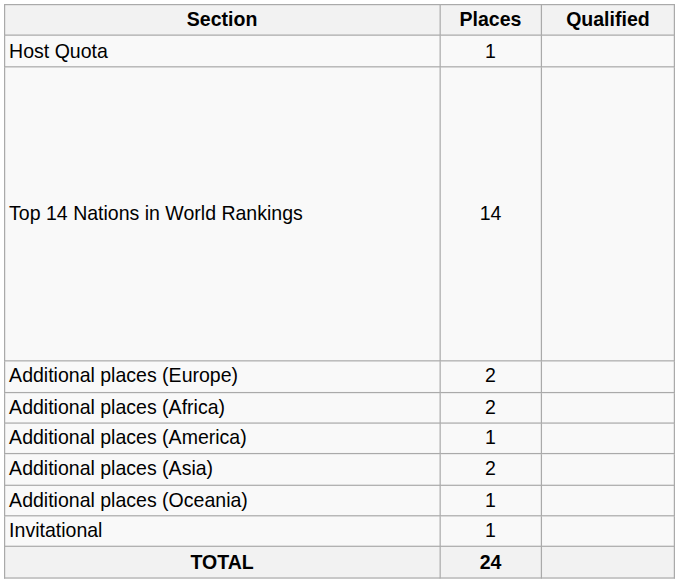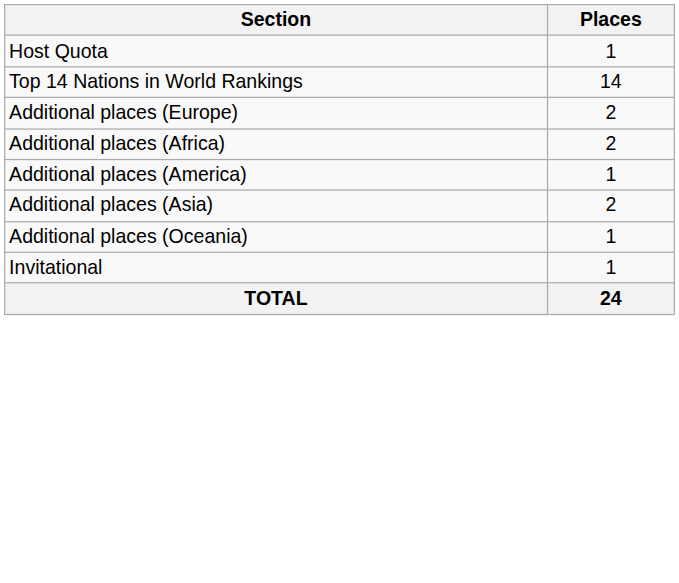- column: Qualified
